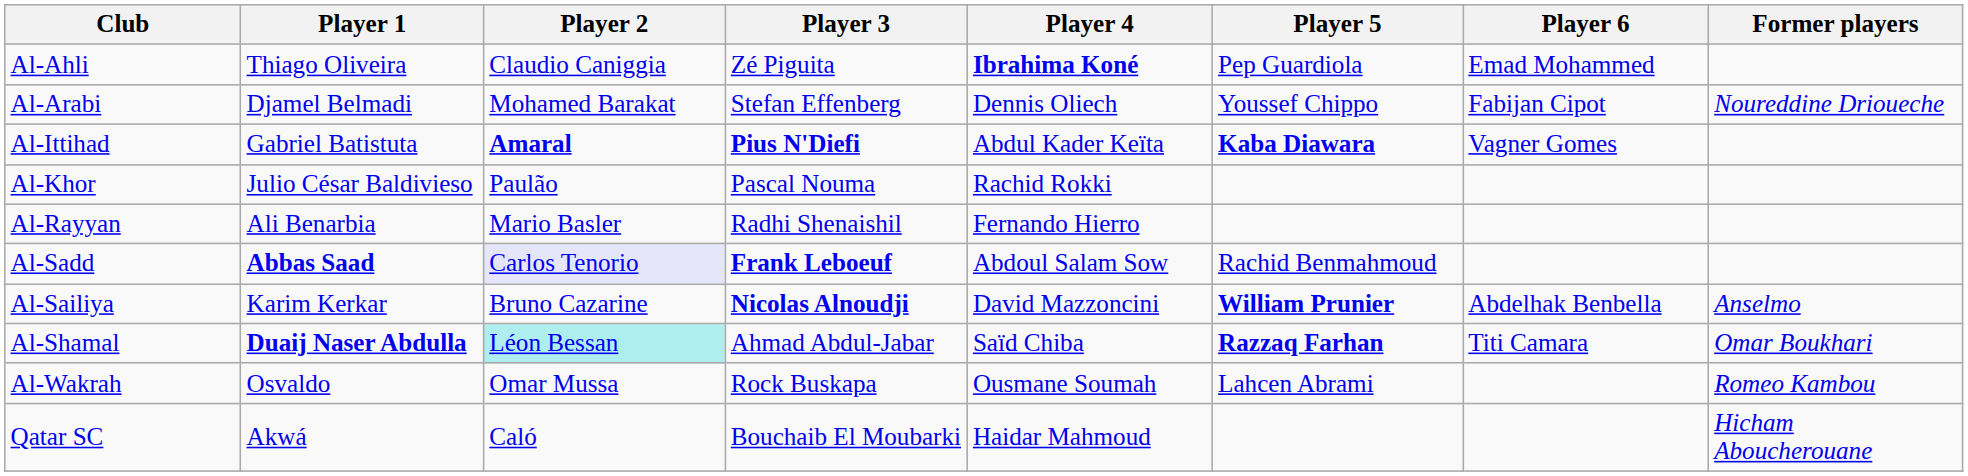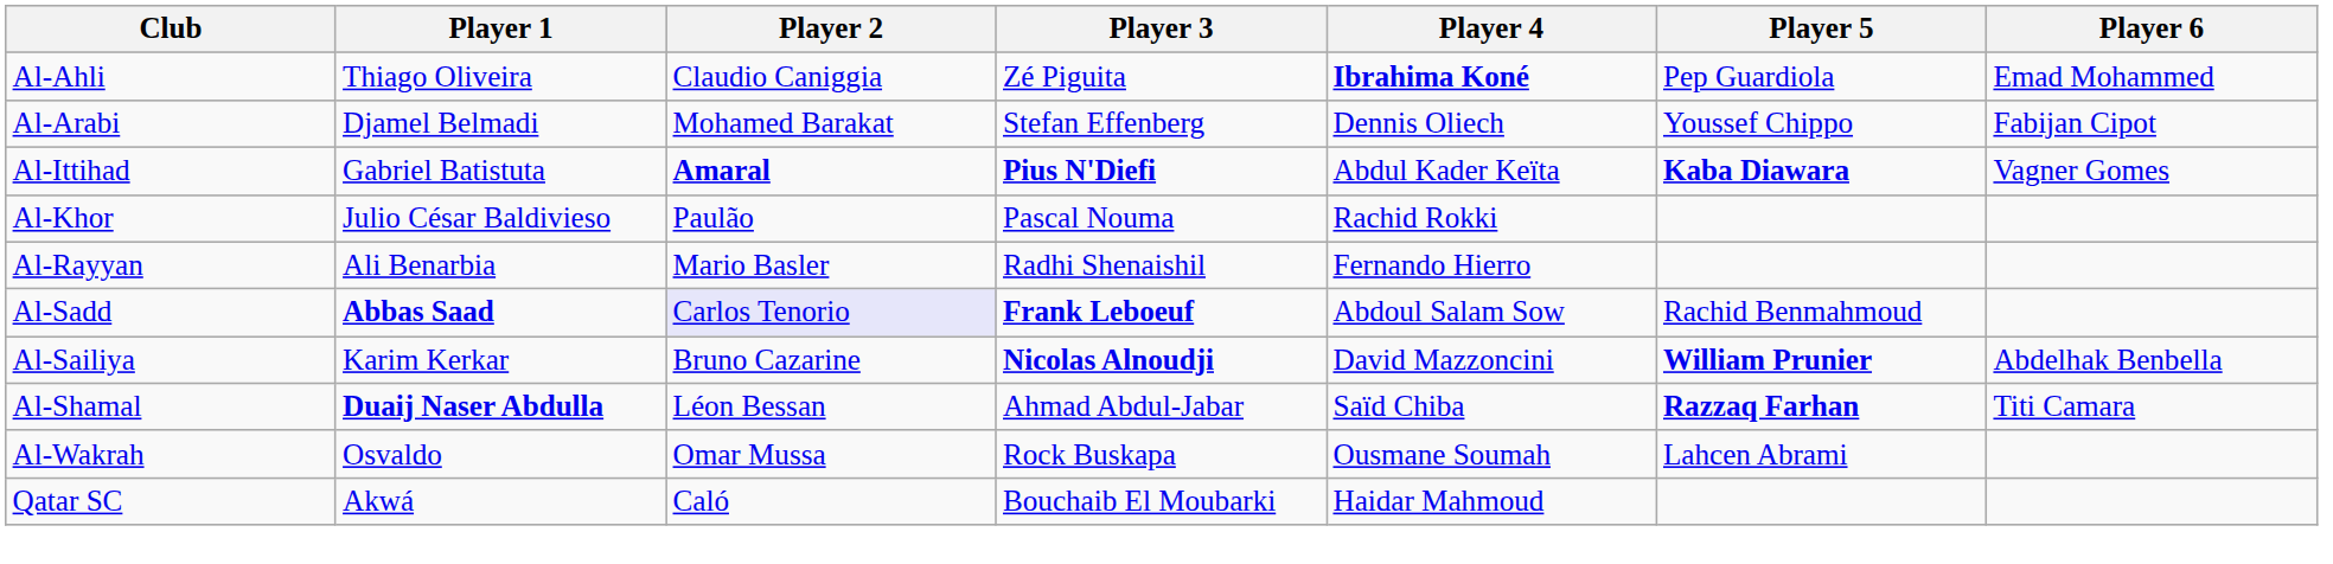- column: Former players | Noureddine Drioueche | Anselmo | Omar Boukhari | Romeo Kambou | Hicham Aboucherouane
Al-Shamal | Player 2: paleturquoise background -> no background
